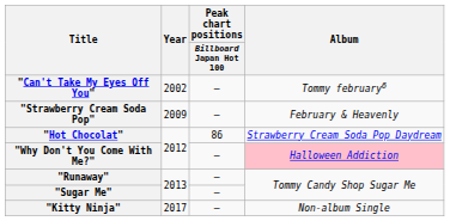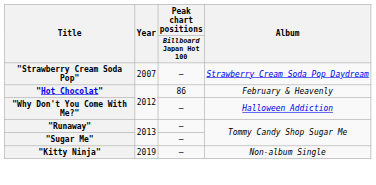- row: "Can't Take My Eyes Off You" | 2002 | — | Tommy february6
"Strawberry Cream Soda Pop" | Year: 2009 -> 2007
"Strawberry Cream Soda Pop" | Album: February & Heavenly -> Strawberry Cream Soda Pop Daydream
"Hot Chocolat" | Album: Strawberry Cream Soda Pop Daydream -> February & Heavenly
"Why Don't You Come With Me?" | Album: pink background -> no background
"Kitty Ninja" | Year: 2017 -> 2019
